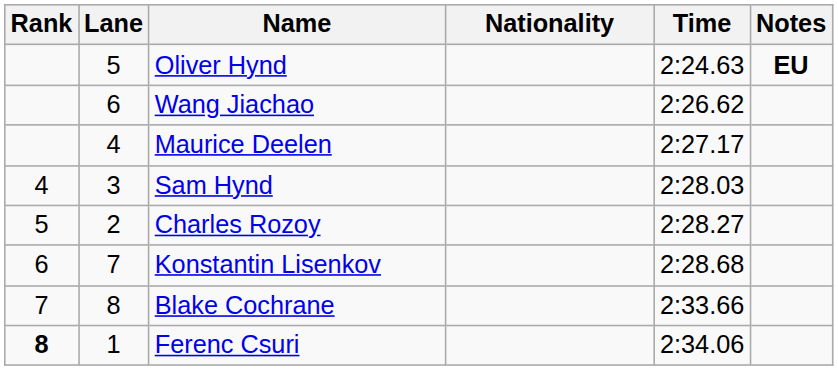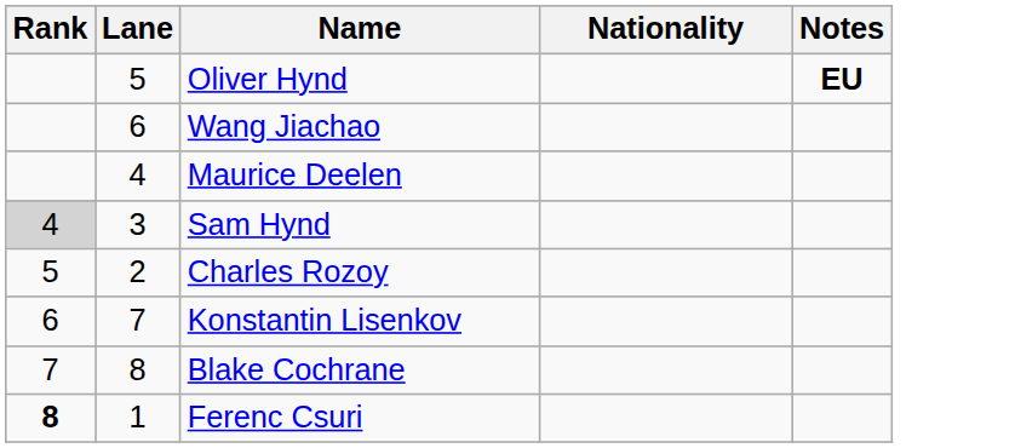- column: Time | 2:24.63 | 2:26.62 | 2:27.17 | 2:28.03 | 2:28.27 | 2:28.68 | 2:33.66 | 2:34.06
Sam Hynd | Rank: no background -> lightgrey background
